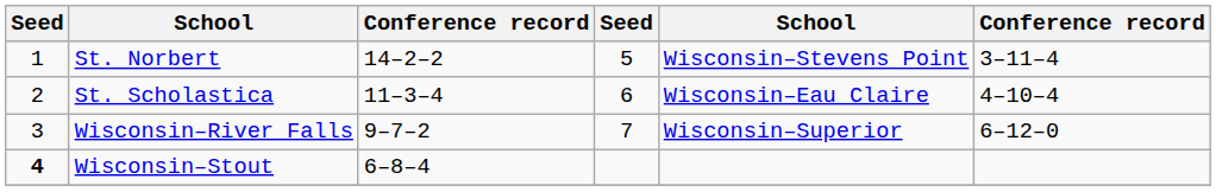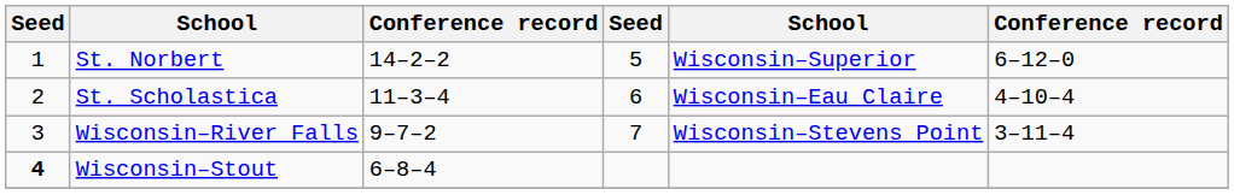St. Norbert | column 5: Wisconsin–Stevens Point -> Wisconsin–Superior
St. Norbert | column 6: 3–11–4 -> 6–12–0
Wisconsin–River Falls | column 5: Wisconsin–Superior -> Wisconsin–Stevens Point
Wisconsin–River Falls | column 6: 6–12–0 -> 3–11–4
